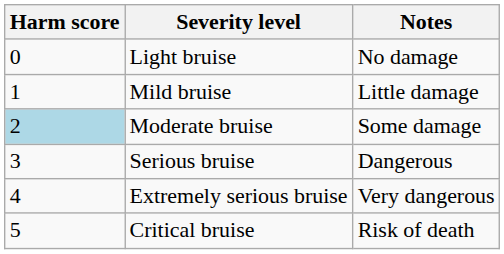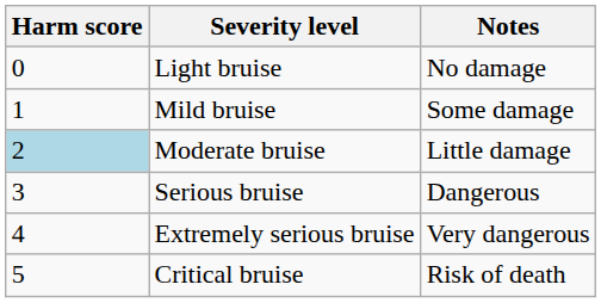Mild bruise | Notes: Little damage -> Some damage
Moderate bruise | Notes: Some damage -> Little damage
